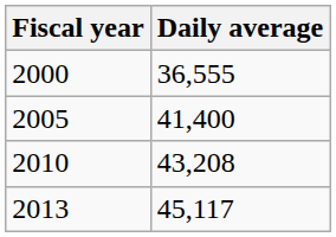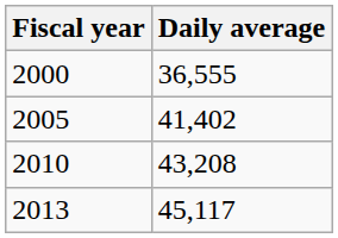2005 | Daily average: 41,400 -> 41,402
